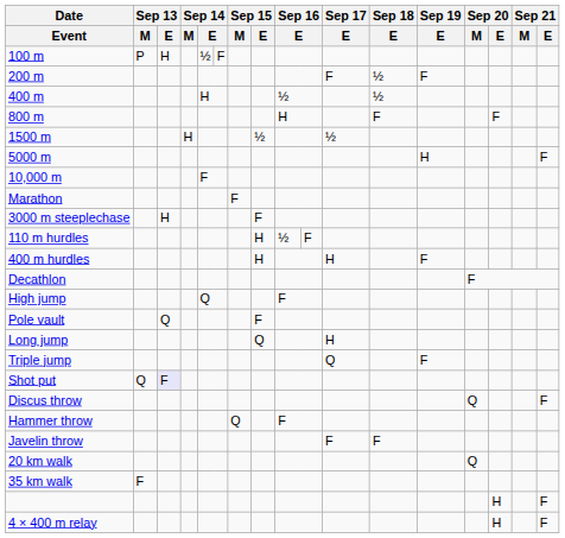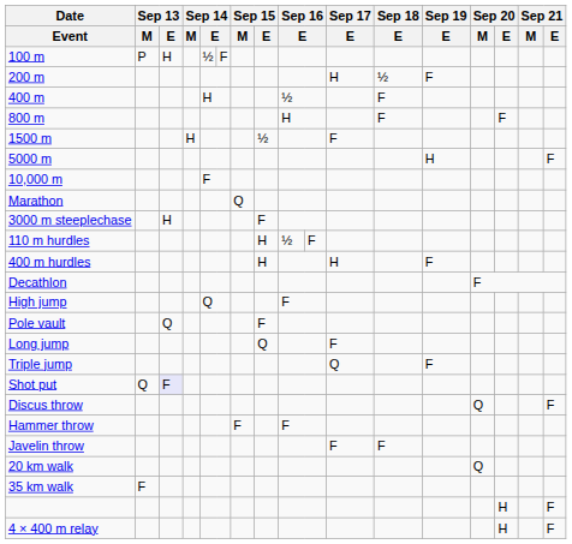200 m | Sep 17 / E: F -> H
400 m | Sep 18 / E: ½ -> F
1500 m | Sep 17 / E: ½ -> F
Marathon | Sep 15 / M: F -> Q
Long jump | Sep 17 / E: H -> F
Hammer throw | Sep 15 / M: Q -> F
